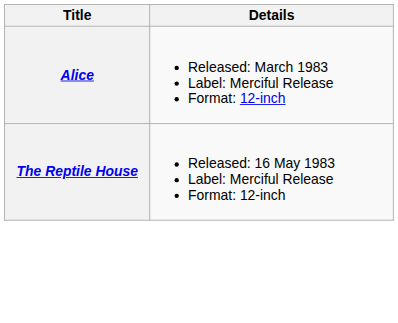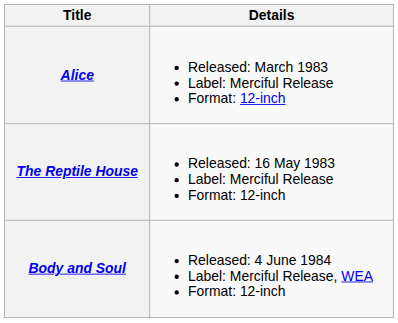+ row: Body and Soul | Released: 4 June 1984 Label: Merciful Release, WEA Format: 12-inch
